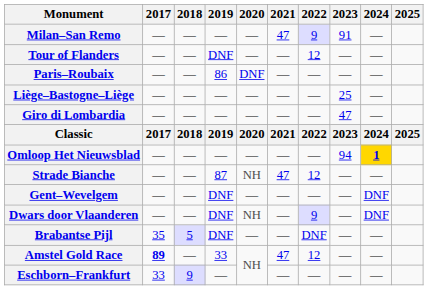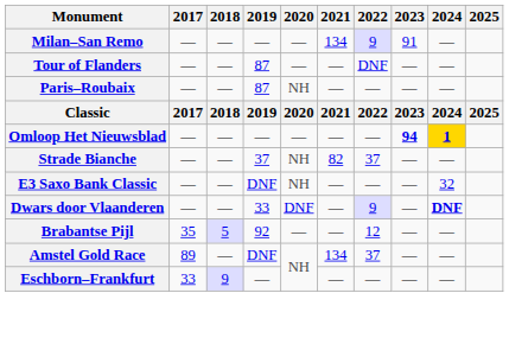Milan–San Remo | 2021: 47 -> 134
Tour of Flanders | 2019: DNF -> 87
Tour of Flanders | 2022: 12 -> DNF
Paris–Roubaix | 2019: 86 -> 87
Paris–Roubaix | 2020: DNF -> NH
- row: Liège–Bastogne–Liège | — | — | — | — | — | — | 25 | —
- row: Giro di Lombardia | — | — | — | — | — | — | 47 | —
Omloop Het Nieuwsblad | 2023: normal -> bold
Strade Bianche | 2019: 87 -> 37
Strade Bianche | 2021: 47 -> 82
Strade Bianche | 2022: 12 -> 37
+ row: E3 Saxo Bank Classic | — | — | DNF | NH | — | — | — | 32
- row: Gent–Wevelgem | — | — | DNF | — | — | — | — | DNF
Dwars door Vlaanderen | 2019: DNF -> 33
Dwars door Vlaanderen | 2020: NH -> DNF
Dwars door Vlaanderen | 2024: normal -> bold
Brabantse Pijl | 2019: DNF -> 92
Brabantse Pijl | 2022: DNF -> 12
Amstel Gold Race | 2017: bold -> normal
Amstel Gold Race | 2019: 33 -> DNF
Amstel Gold Race | 2021: 47 -> 134
Amstel Gold Race | 2022: 12 -> 37
